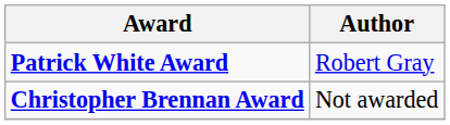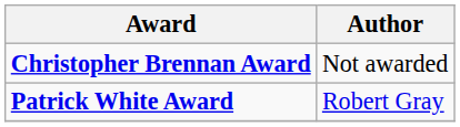rows swapped: Christopher Brennan Award <-> Patrick White Award
